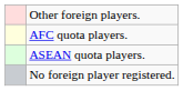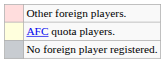- row: ASEAN quota players.
